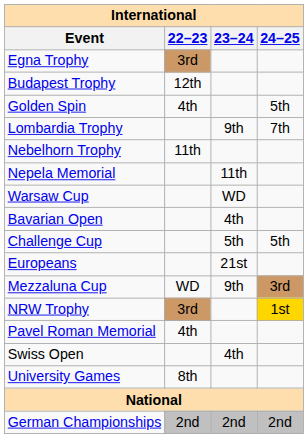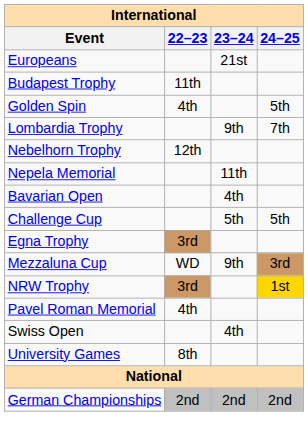rows swapped: Europeans <-> Egna Trophy
Budapest Trophy | 22–23: 12th -> 11th
Nebelhorn Trophy | 22–23: 11th -> 12th
- row: Warsaw Cup | WD
